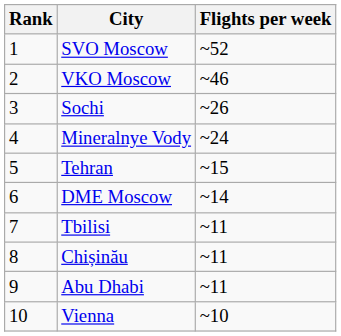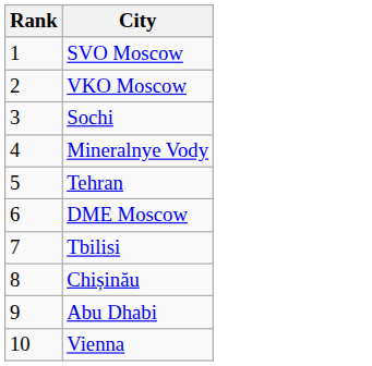- column: Flights per week | ~52 | ~46 | ~26 | ~24 | ~15 | ~14 | ~11 | ~11 | ~11 | ~10
